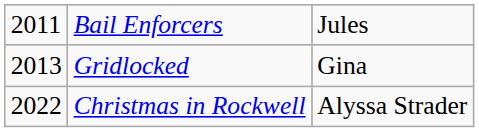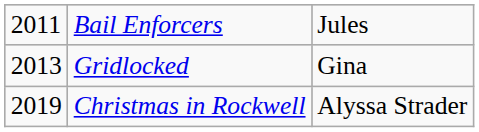Christmas in Rockwell | column 1: 2022 -> 2019
